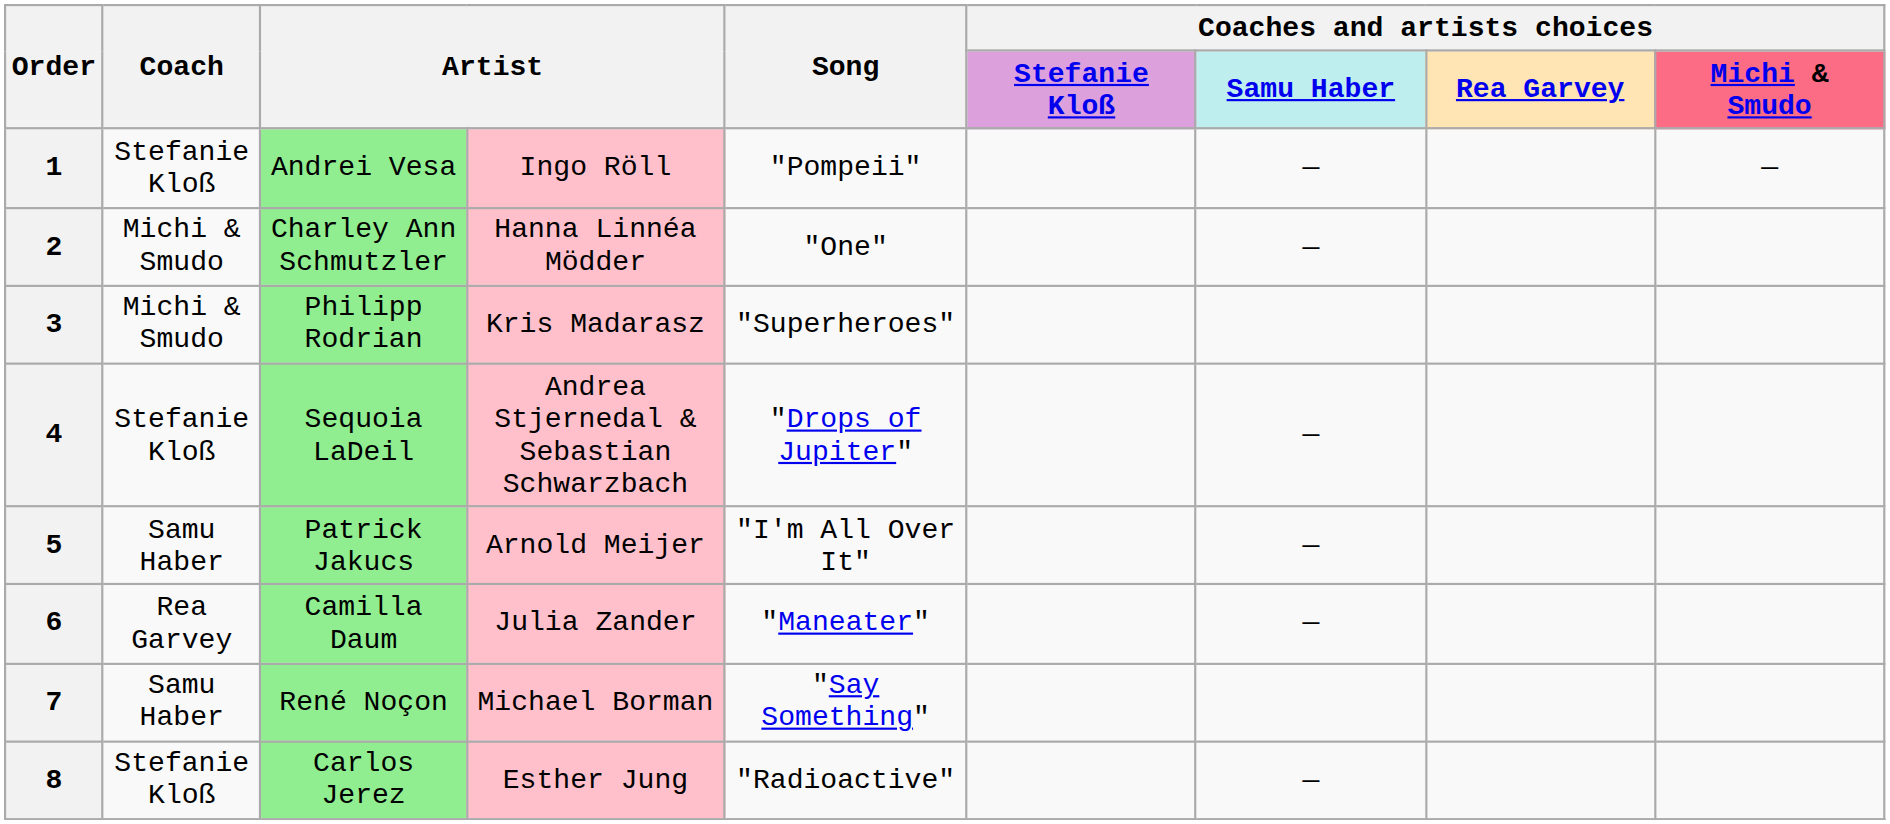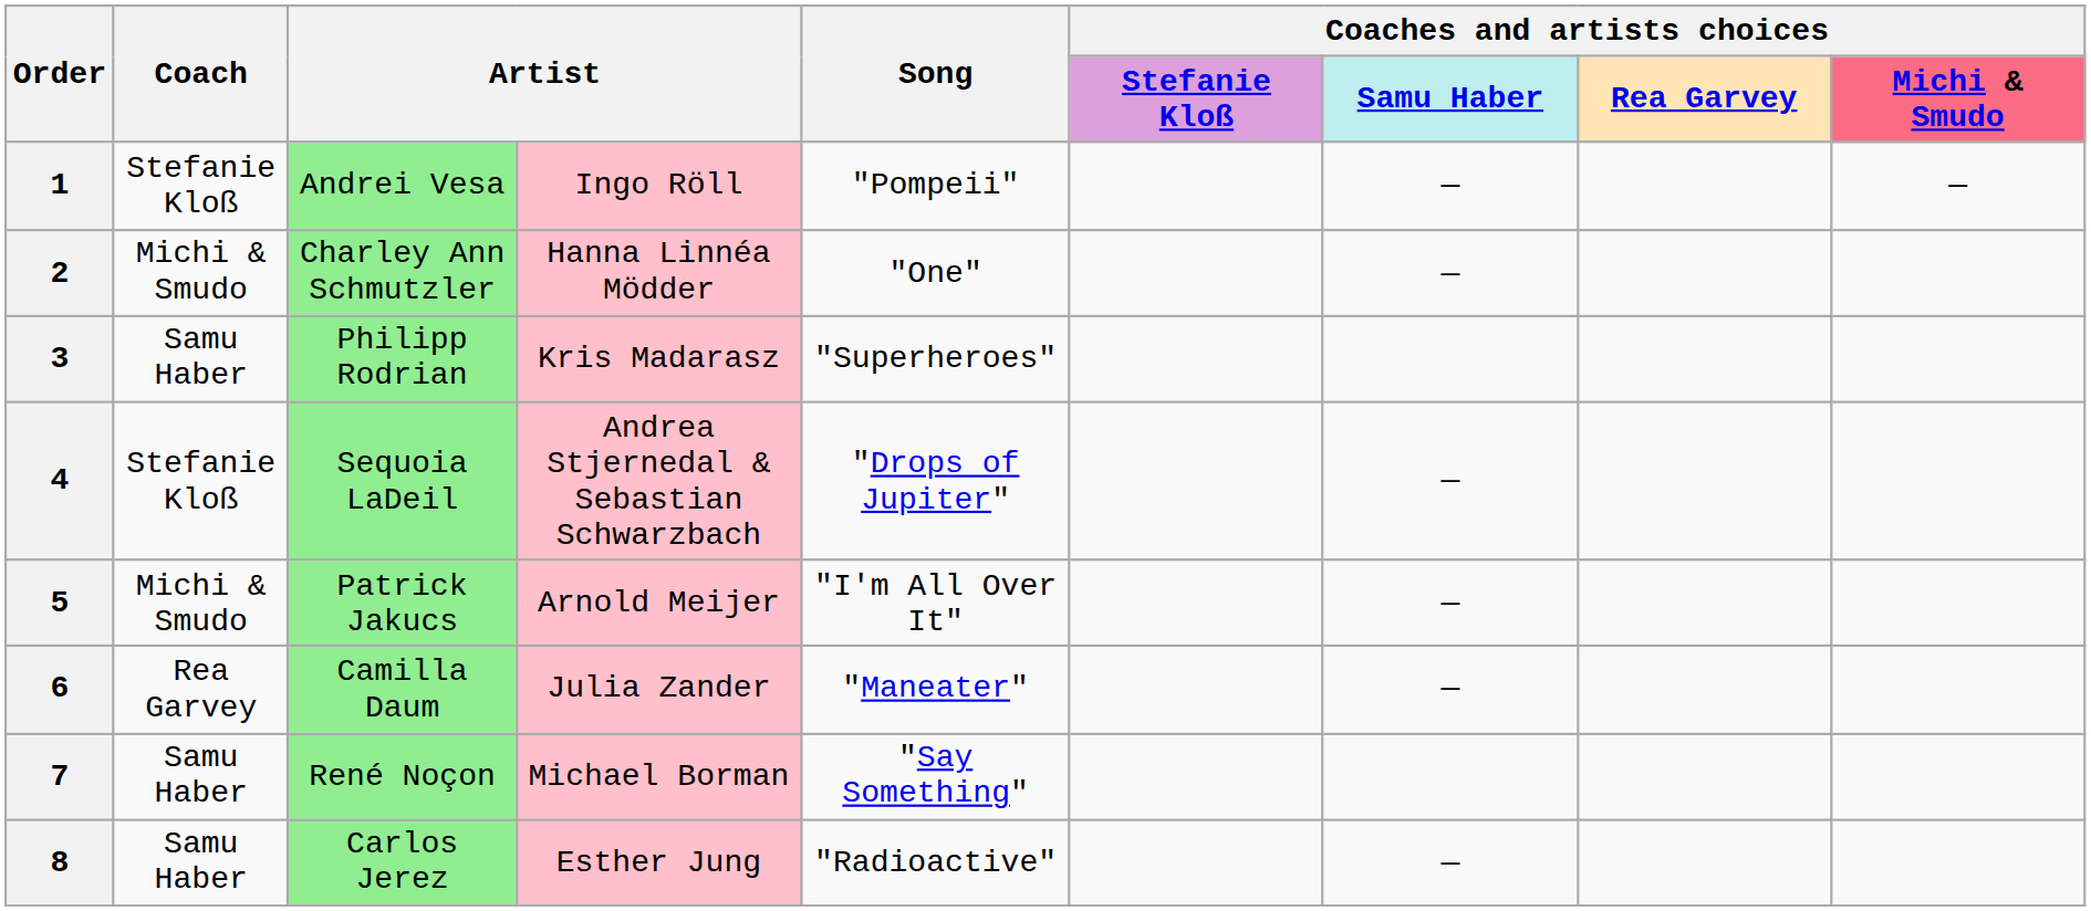3 | Coach: Michi & Smudo -> Samu Haber
5 | Coach: Samu Haber -> Michi & Smudo
8 | Coach: Stefanie Kloß -> Samu Haber
